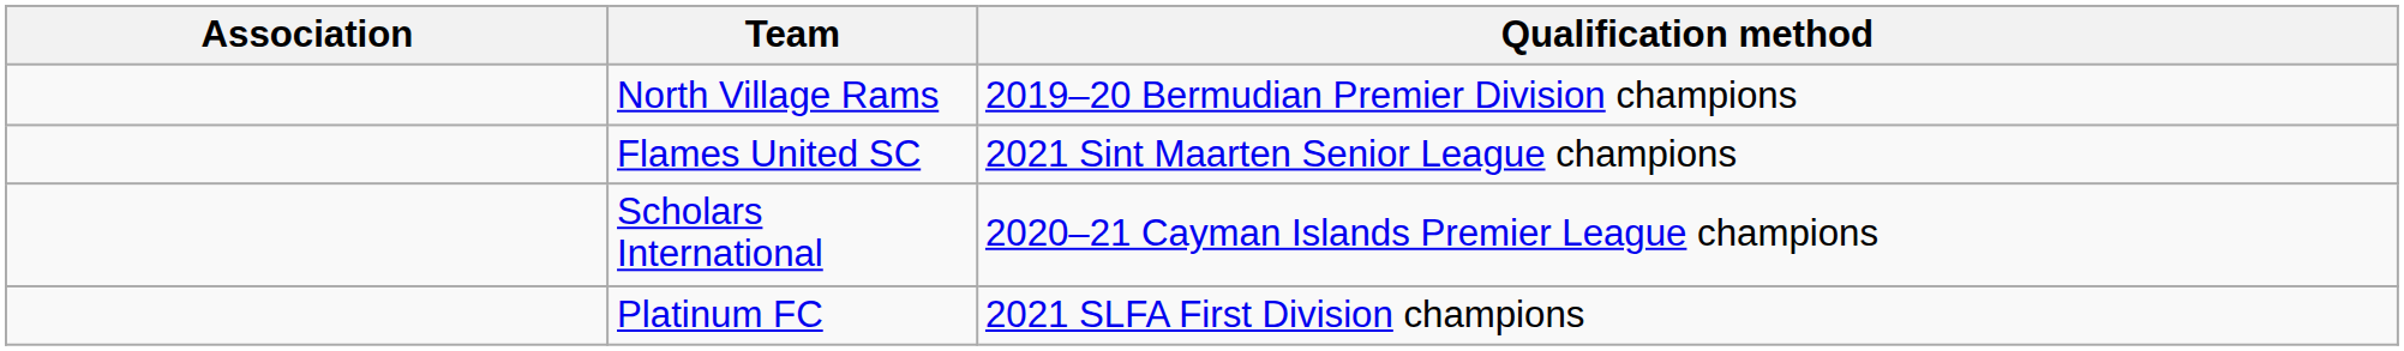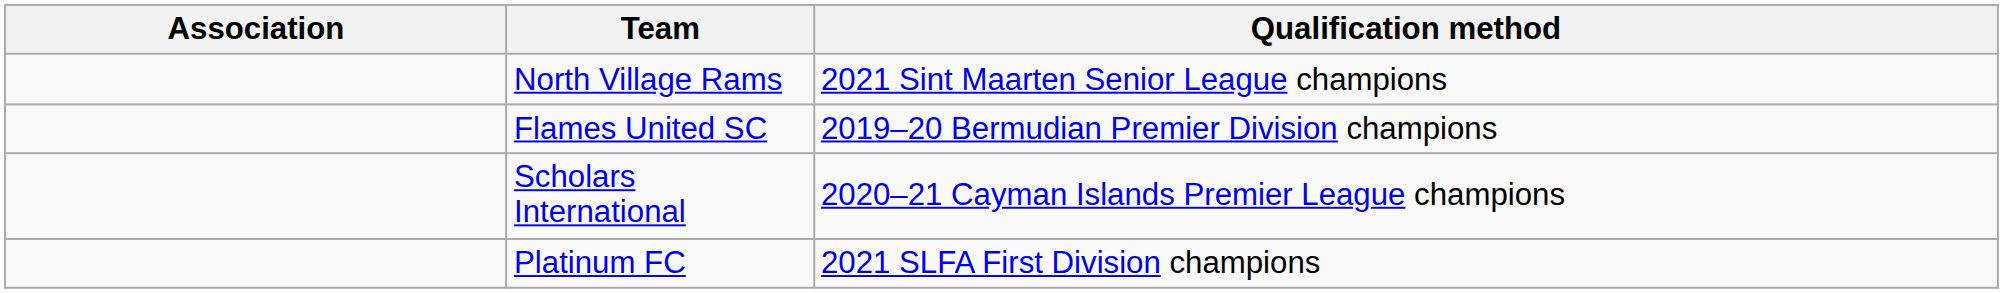North Village Rams | Qualification method: 2019–20 Bermudian Premier Division champions -> 2021 Sint Maarten Senior League champions
Flames United SC | Qualification method: 2021 Sint Maarten Senior League champions -> 2019–20 Bermudian Premier Division champions
